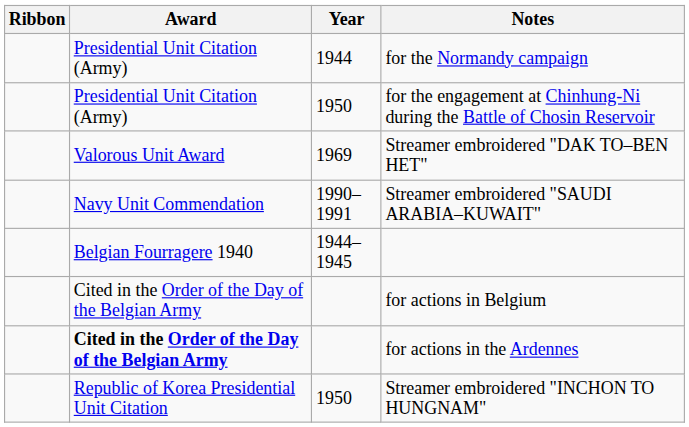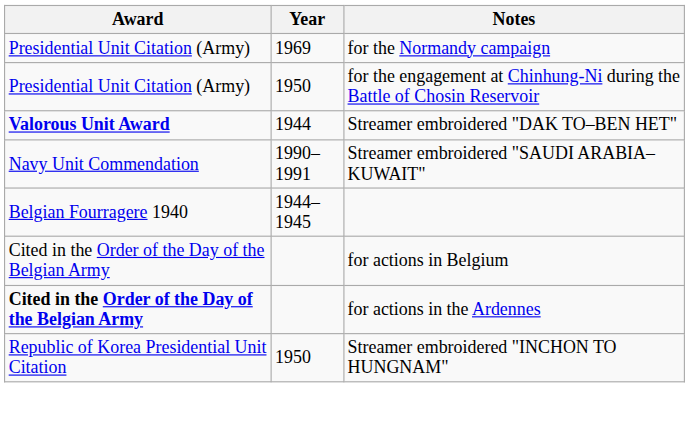- column: Ribbon
for the Normandy campaign | Year: 1944 -> 1969
Streamer embroidered "DAK TO–BEN HET" | Award: normal -> bold
Streamer embroidered "DAK TO–BEN HET" | Year: 1969 -> 1944
